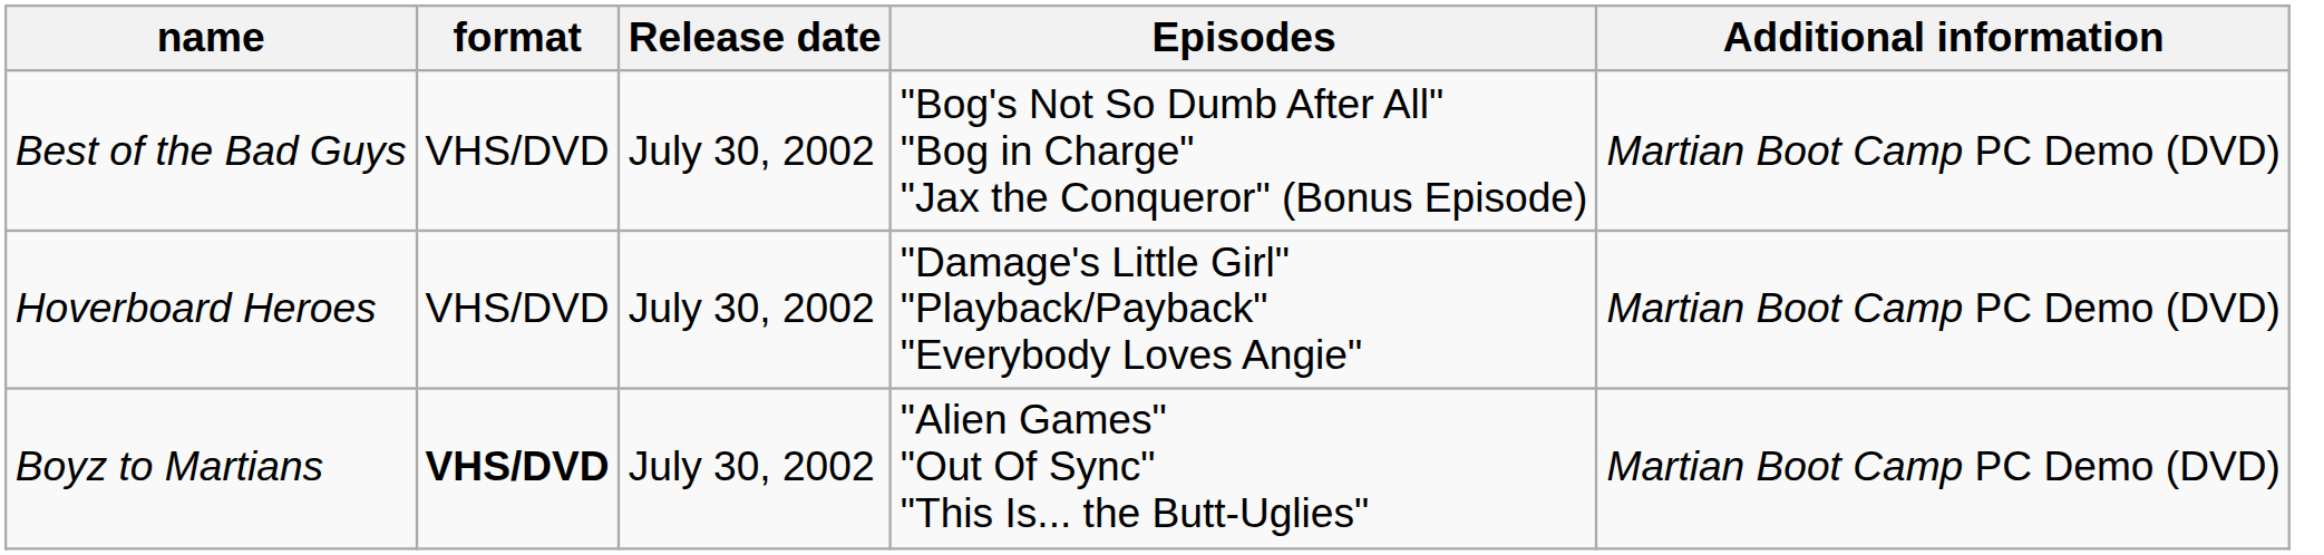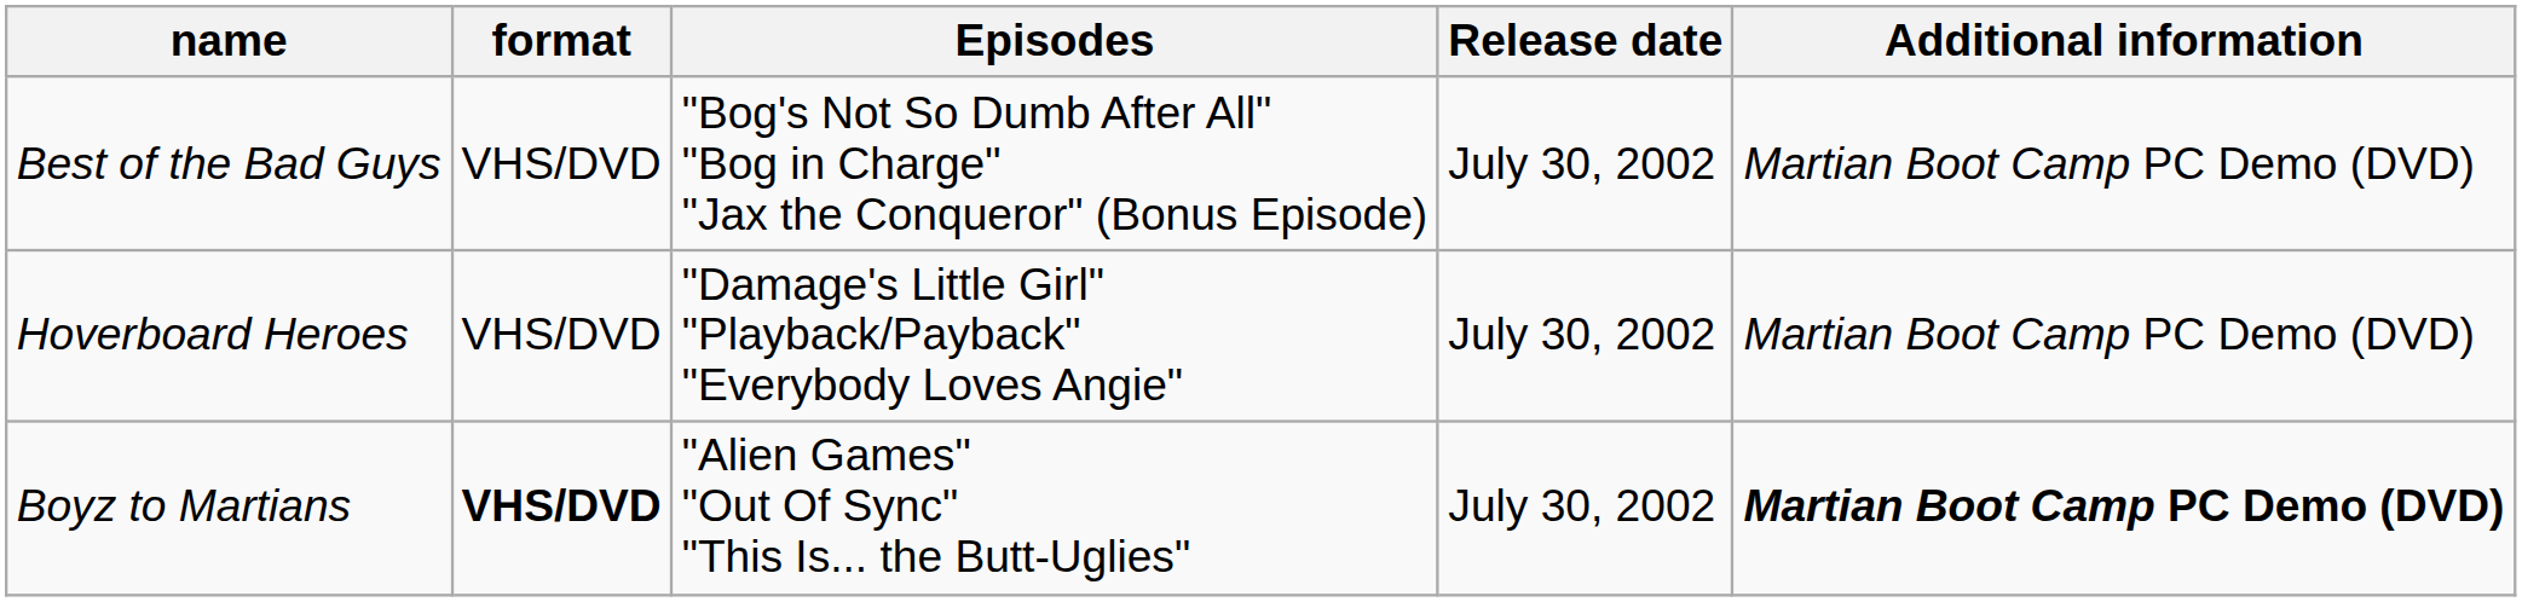columns swapped: Episodes <-> Release date
Boyz to Martians | Additional information: normal -> bold
